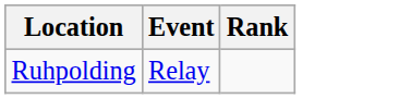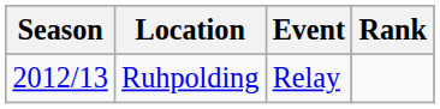+ column: Season | 2012/13
